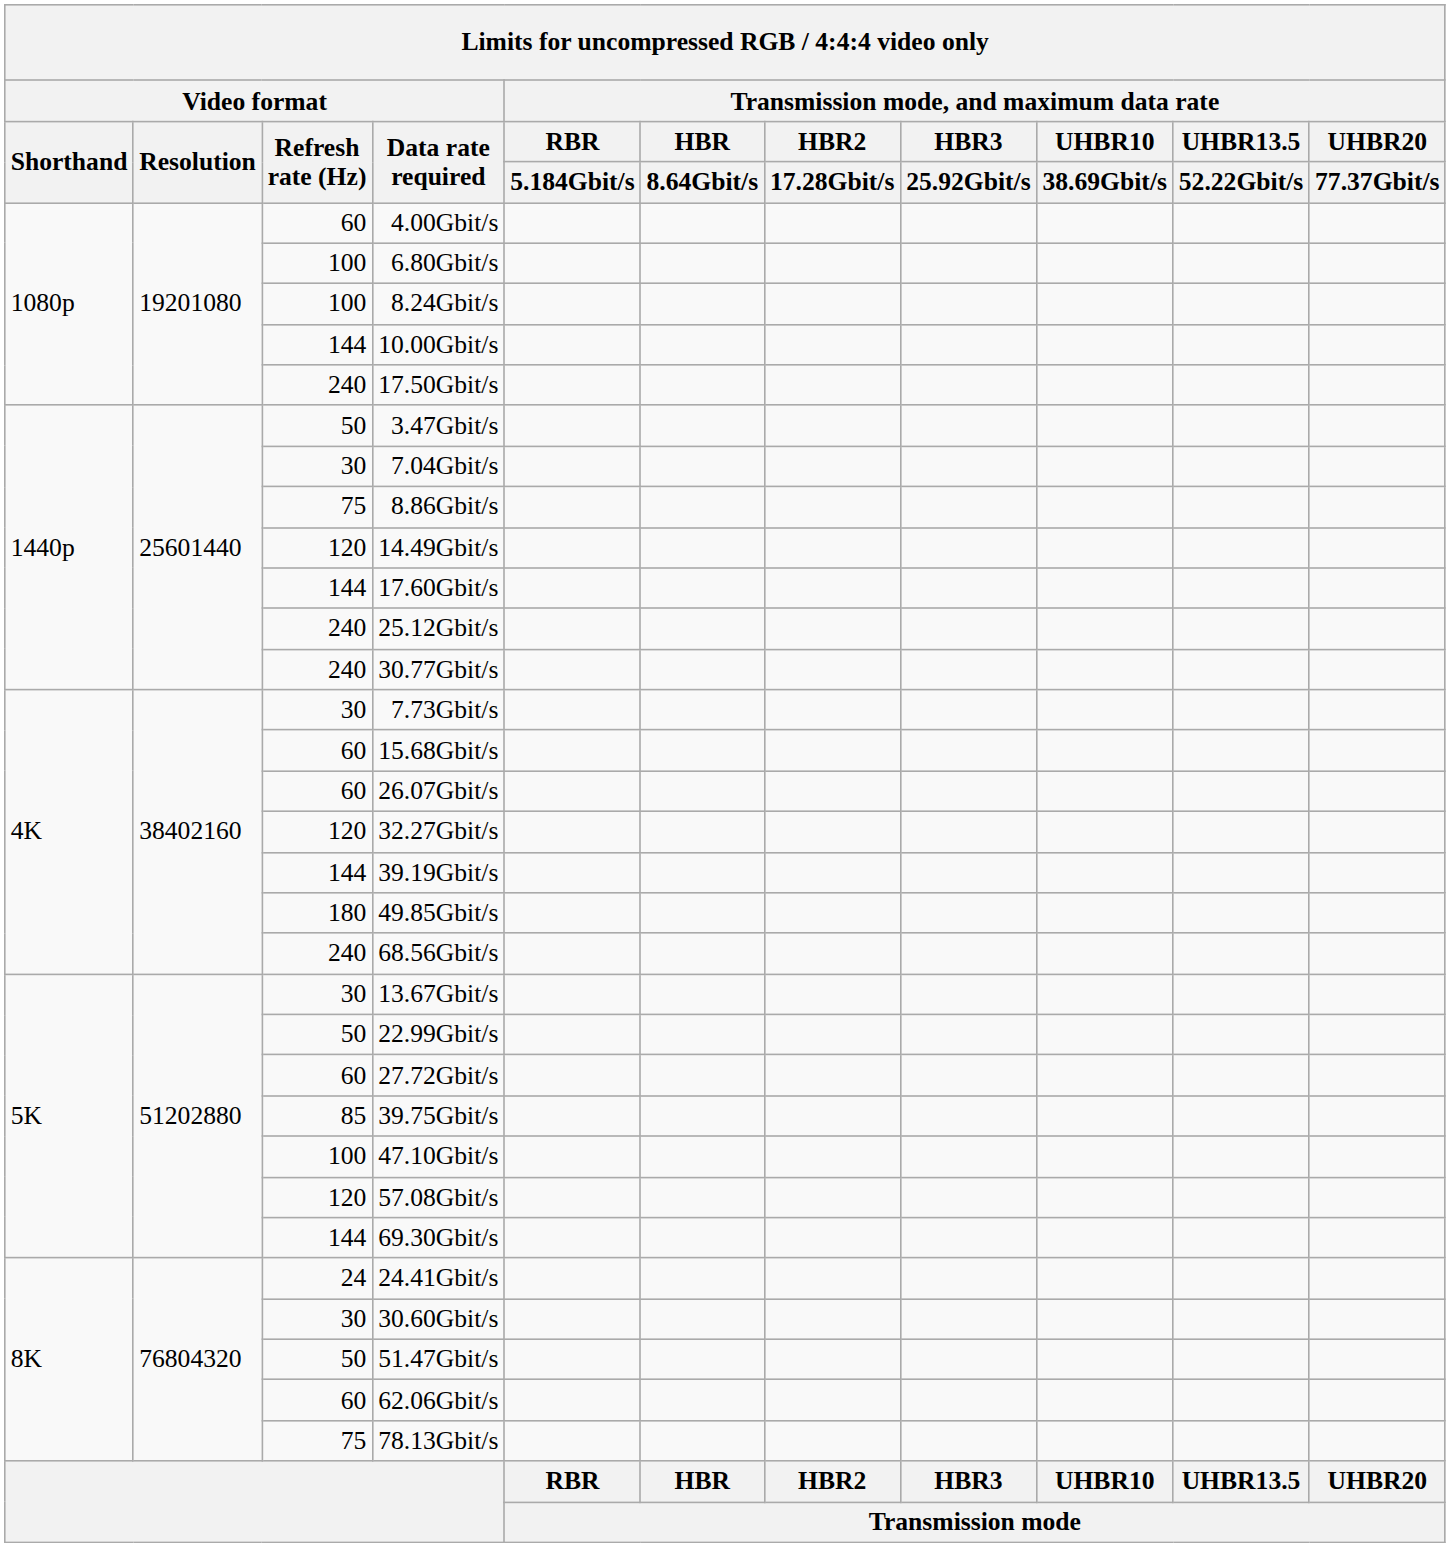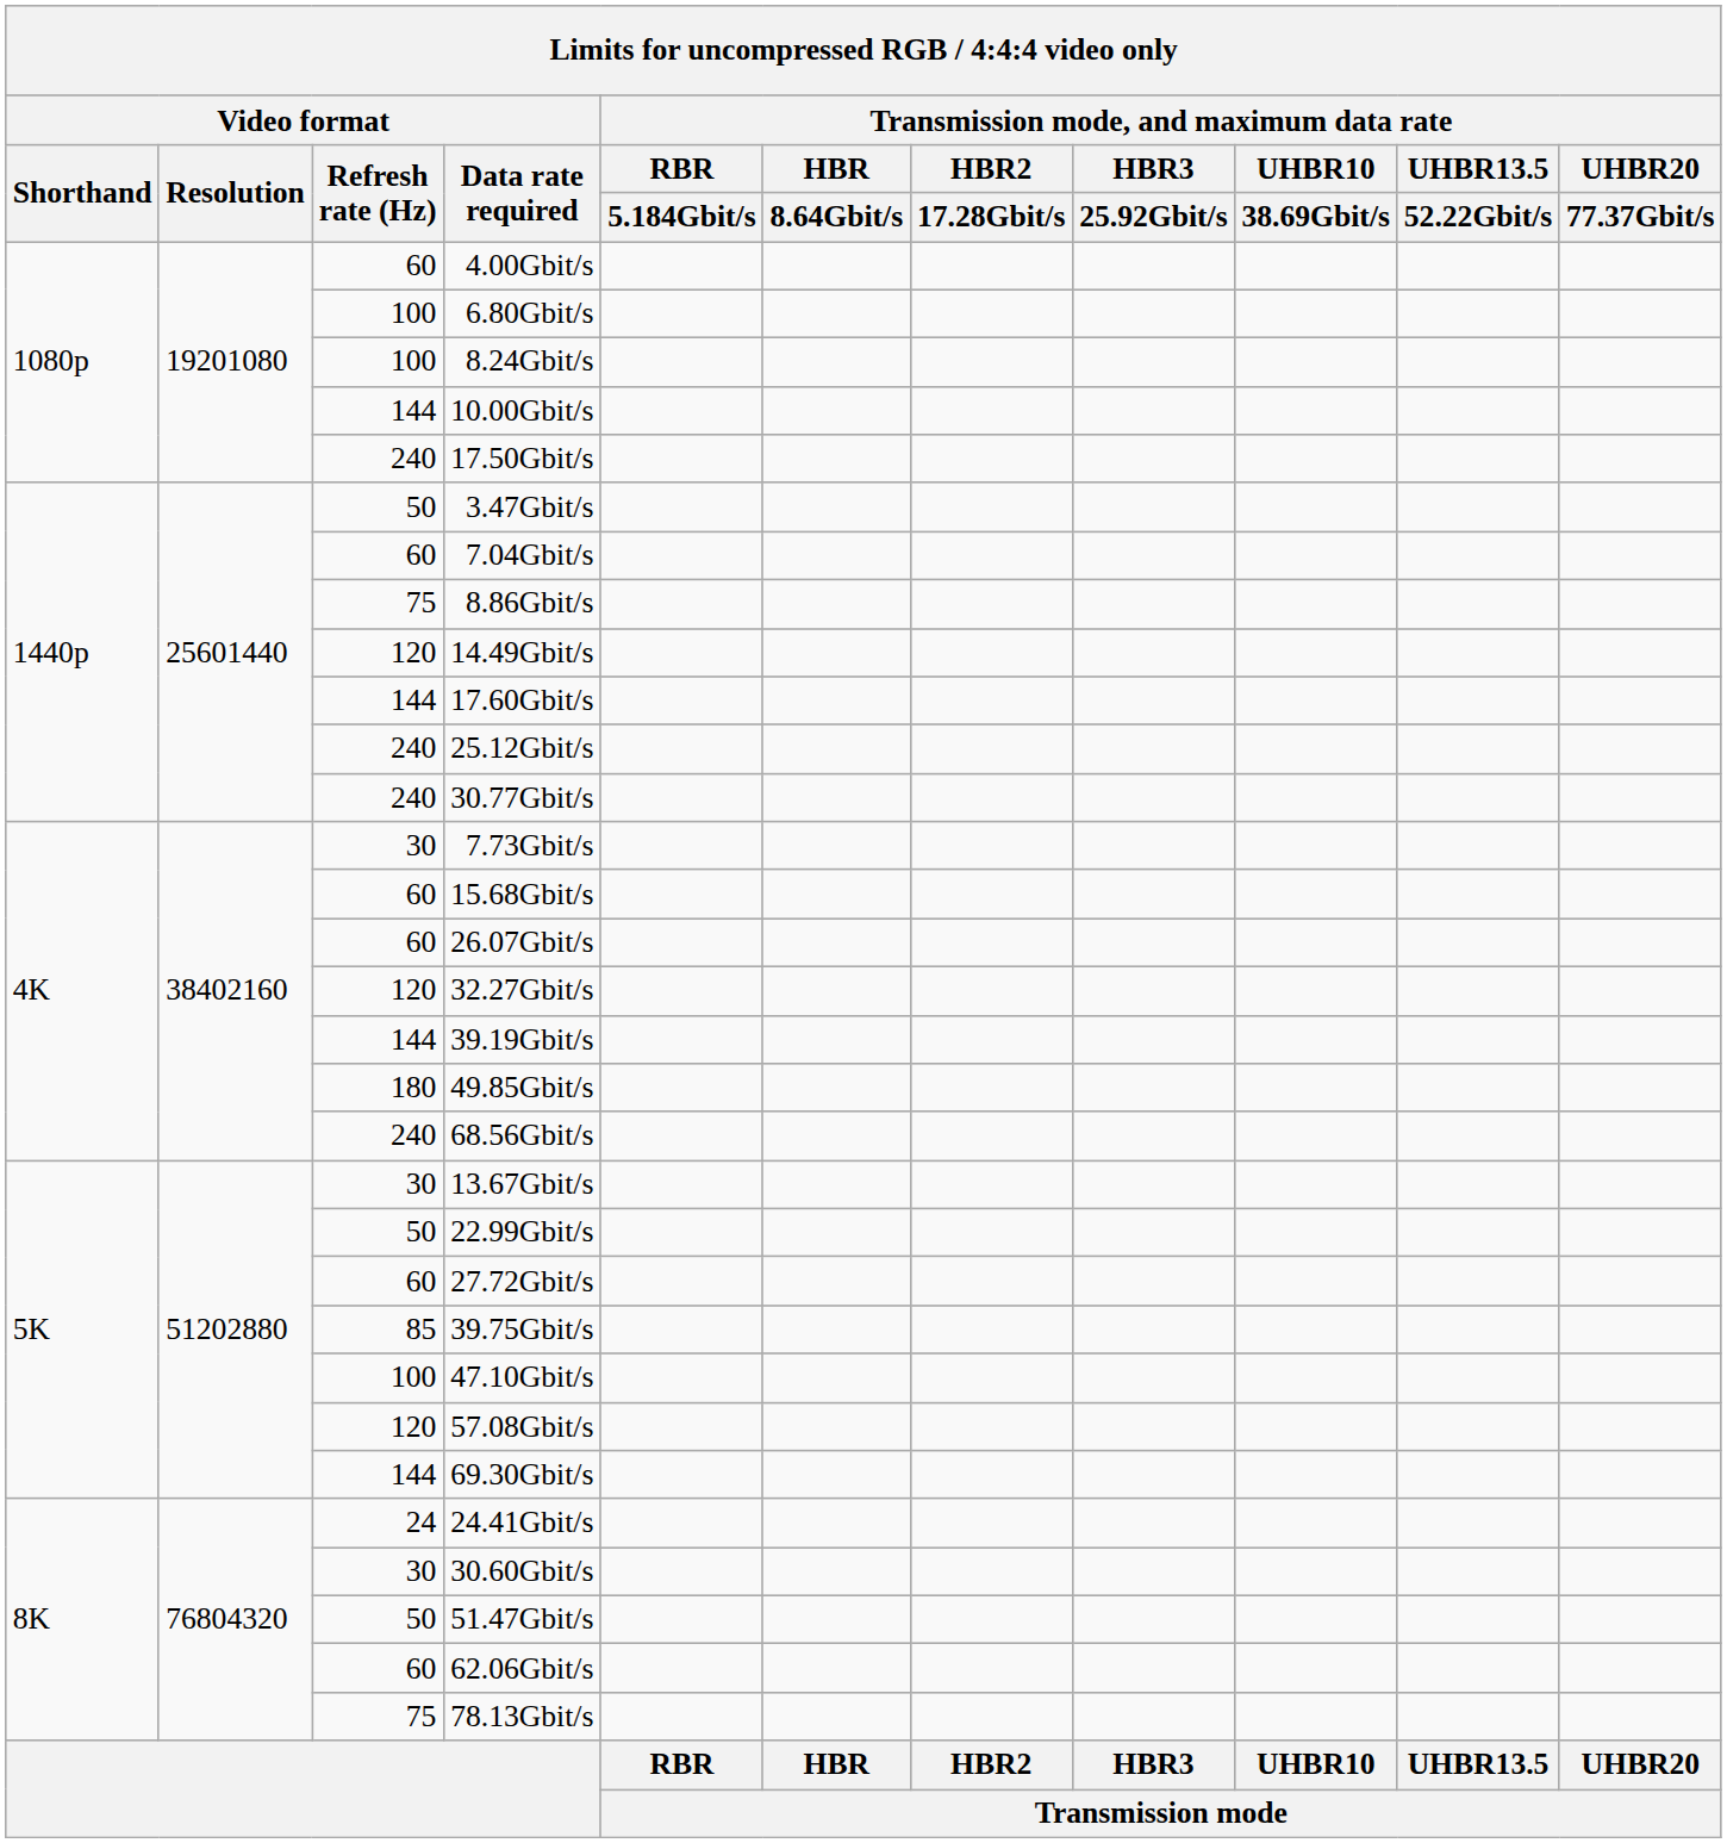7.04Gbit/s | Video format / Refresh rate (Hz): 30 -> 60
